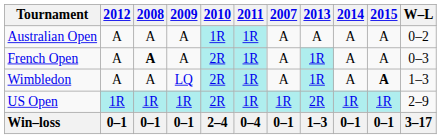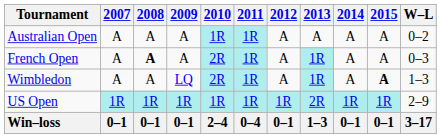columns swapped: 2007 <-> 2012
US Open | 2010: 2R -> 1R
